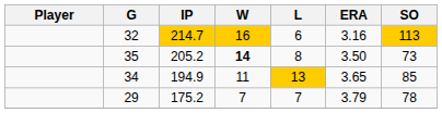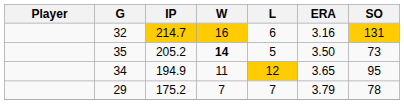32 | SO: 113 -> 131
35 | L: 8 -> 5
34 | L: 13 -> 12
34 | SO: 85 -> 95
